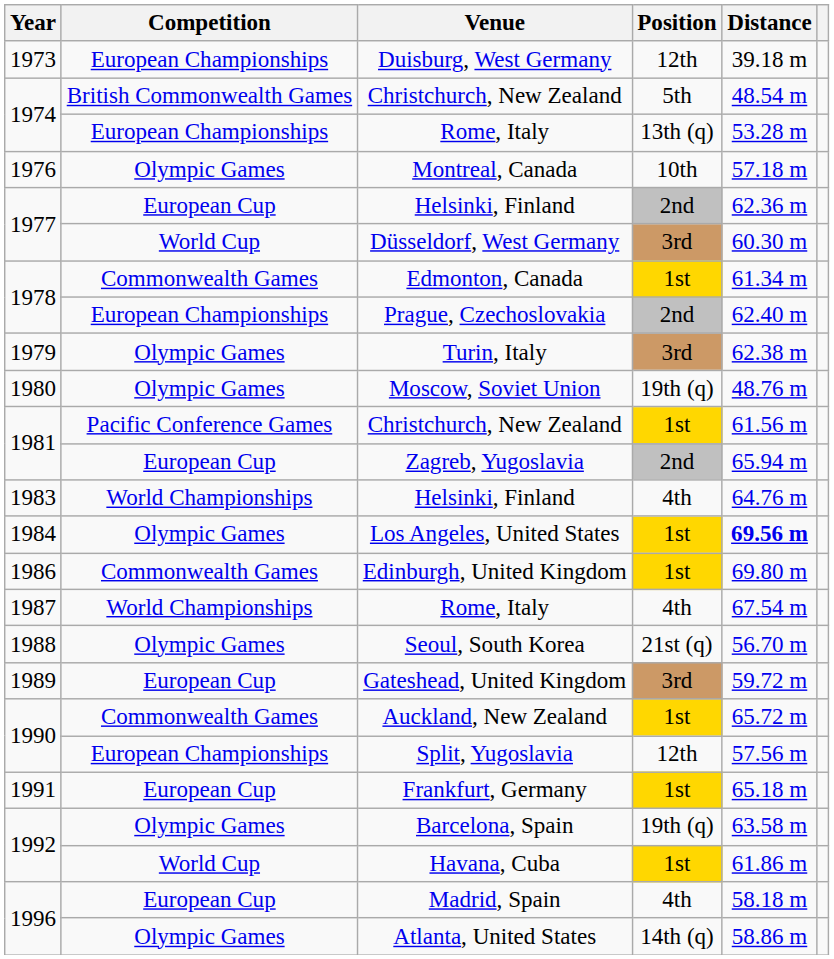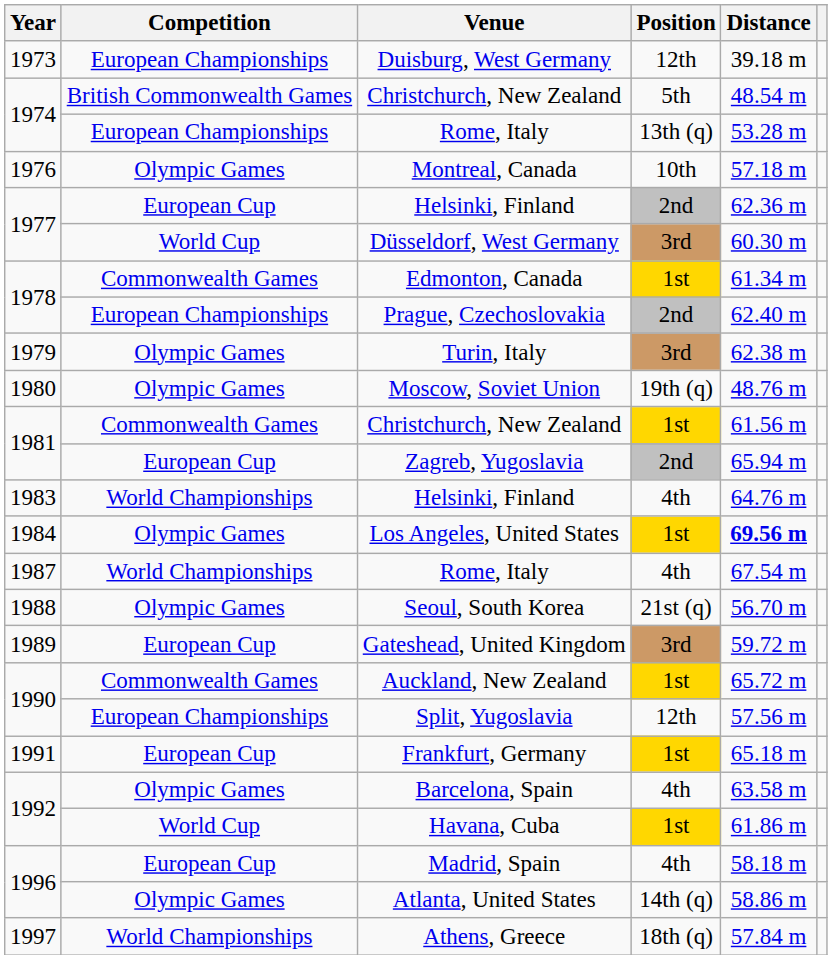1981 / Christchurch, New Zealand | Competition: Pacific Conference Games -> Commonwealth Games
- row: 1986 | Commonwealth Games | Edinburgh, United Kingdom | 1st | 69.80 m
Barcelona, Spain | Position: 19th (q) -> 4th
+ row: 1997 | World Championships | Athens, Greece | 18th (q) | 57.84 m
